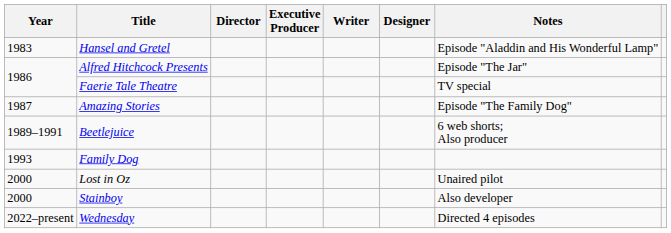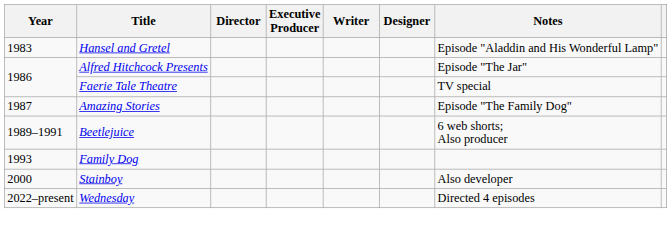- row: 2000 | Lost in Oz | Unaired pilot
